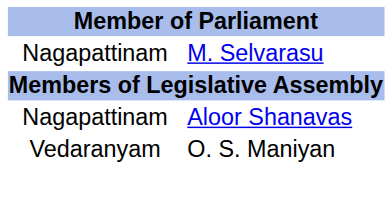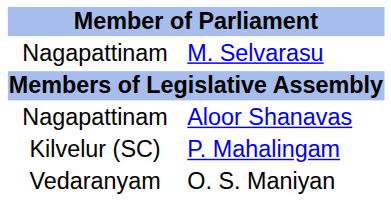+ row: Kilvelur (SC) | P. Mahalingam
